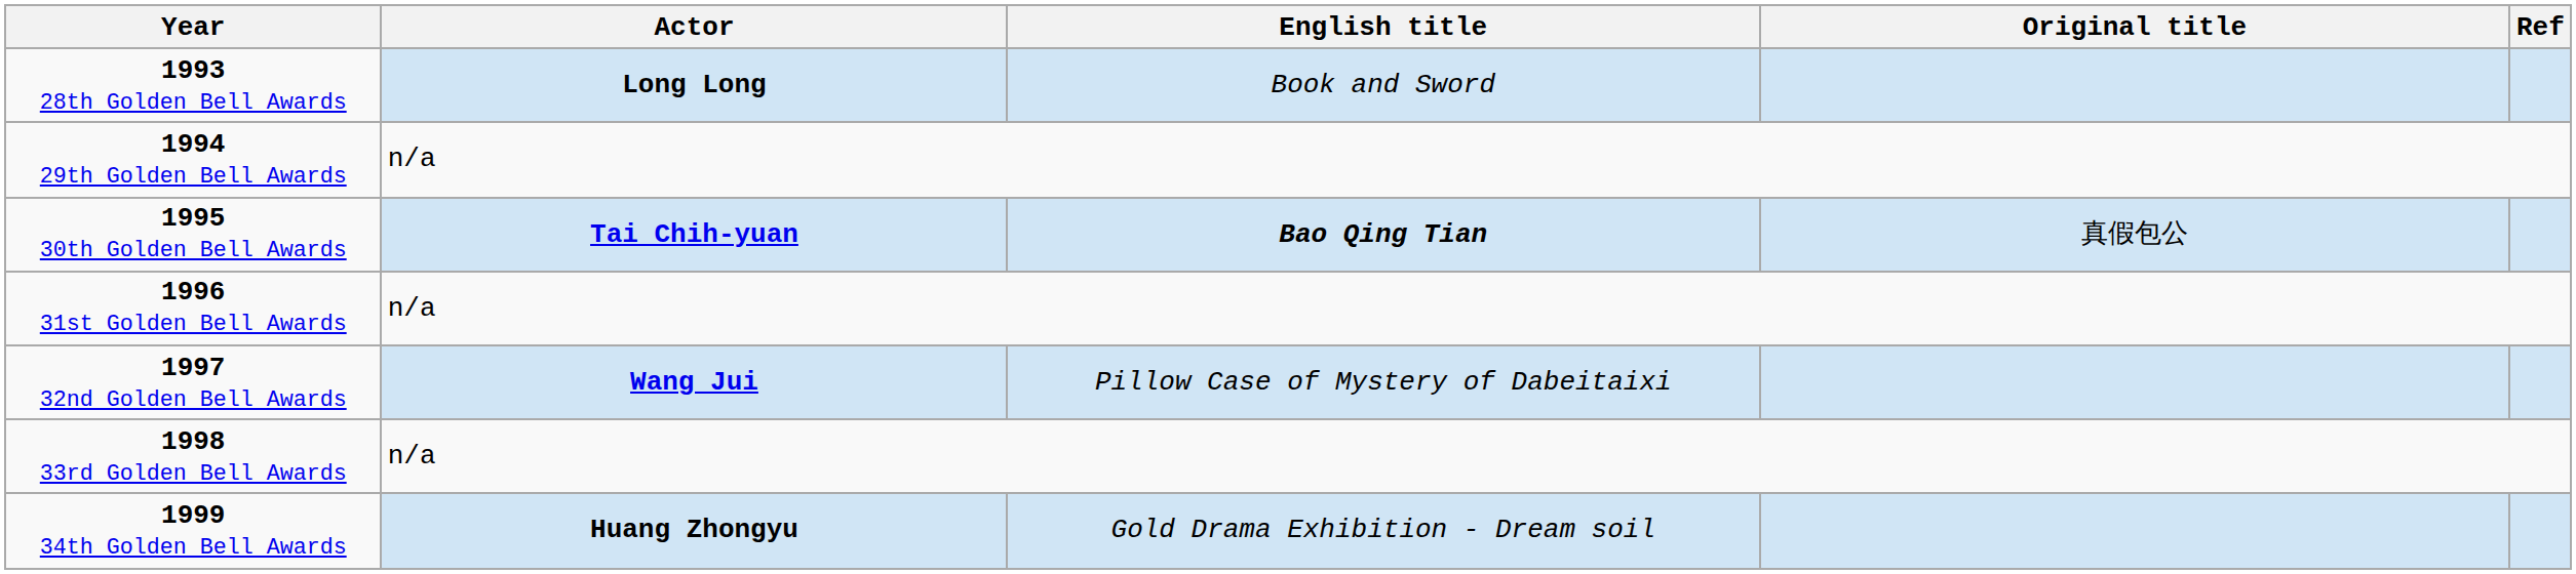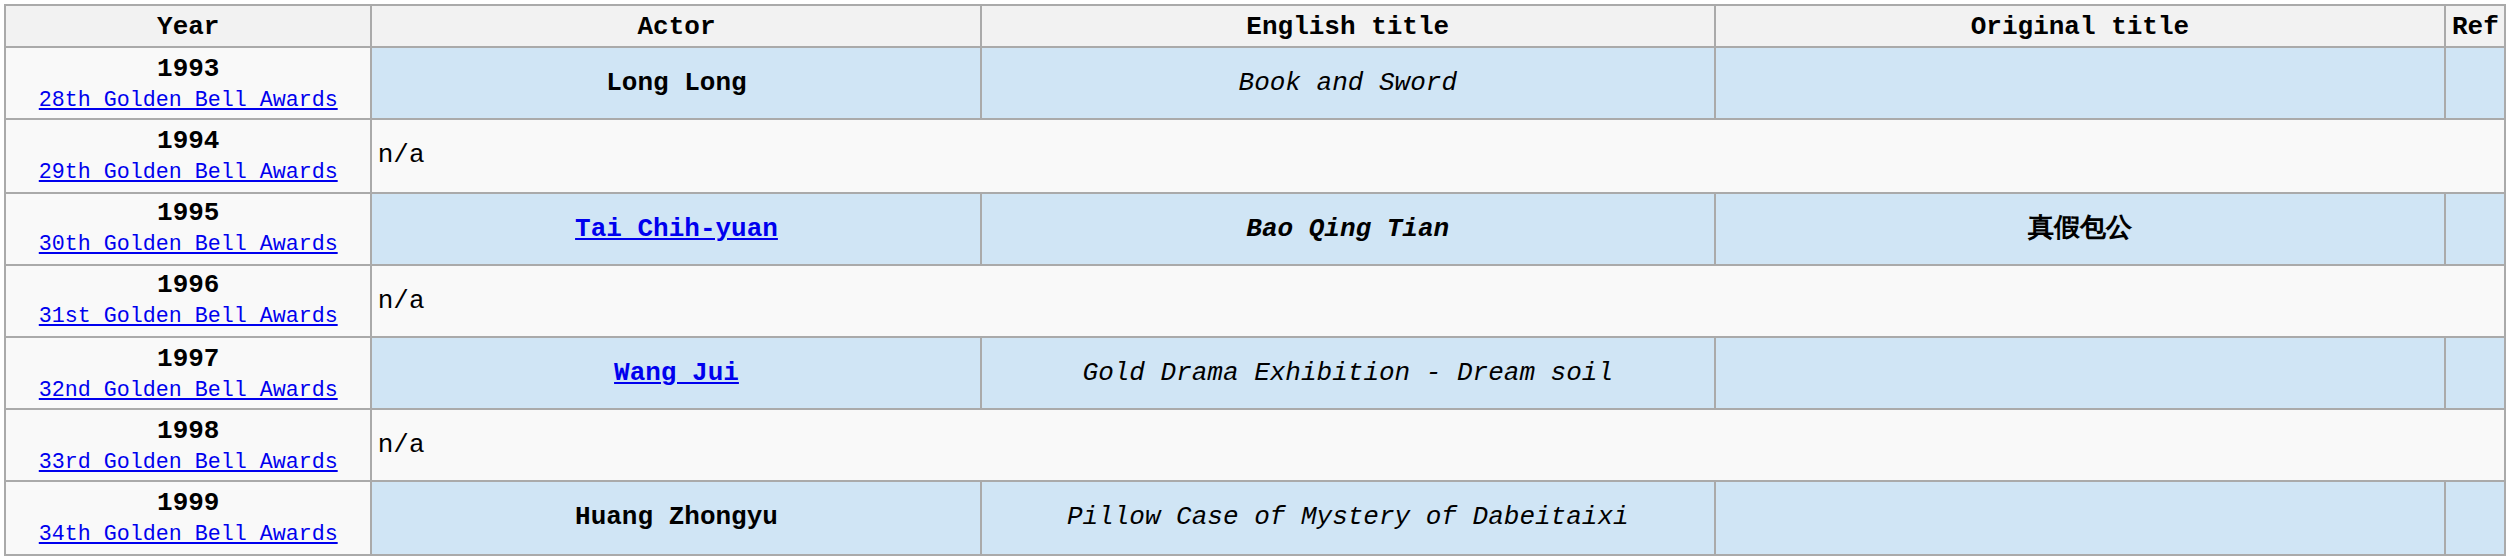1995 30th Golden Bell Awards / Tai Chih-yuan | Original title: normal -> bold
1997 32nd Golden Bell Awards / Wang Jui | English title: Pillow Case of Mystery of Dabeitaixi -> Gold Drama Exhibition - Dream soil
1999 34th Golden Bell Awards / Huang Zhongyu | English title: Gold Drama Exhibition - Dream soil -> Pillow Case of Mystery of Dabeitaixi
